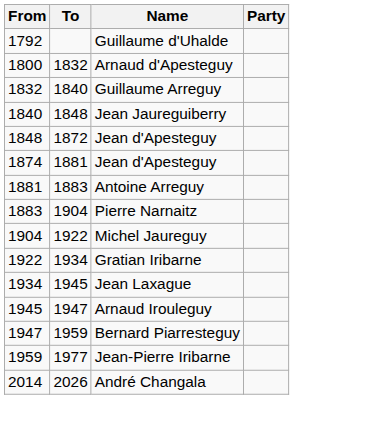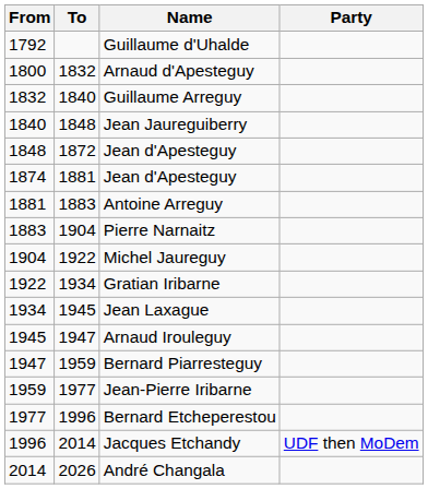+ row: 1977 | 1996 | Bernard Etcheperestou
+ row: 1996 | 2014 | Jacques Etchandy | UDF then MoDem
